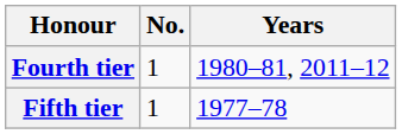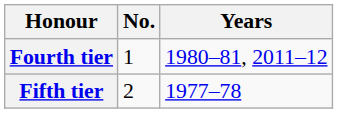Fifth tier | No.: 1 -> 2
